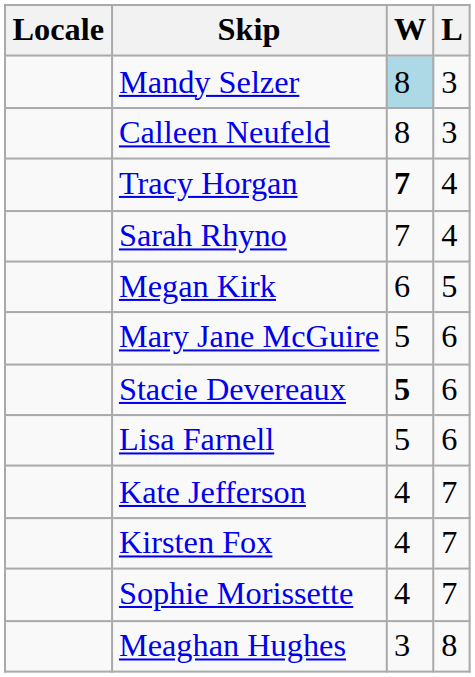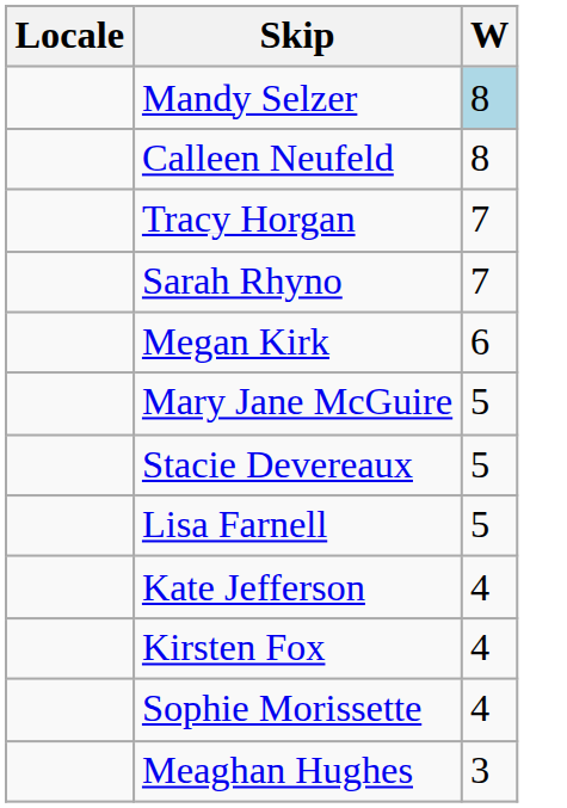- column: L | 3 | 3 | 4 | 4 | 5 | 6 | 6 | 6 | 7 | 7 | 7 | 8
Tracy Horgan | W: bold -> normal
Stacie Devereaux | W: bold -> normal
